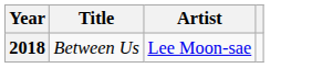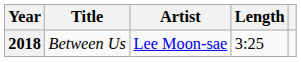+ column: Length | 3:25
